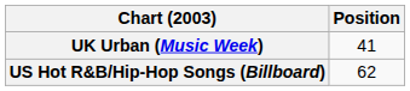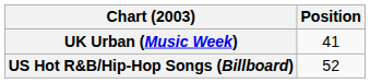US Hot R&B/Hip-Hop Songs (Billboard) | Position: 62 -> 52
